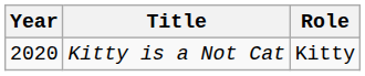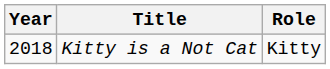Kitty is a Not Cat | Year: 2020 -> 2018
